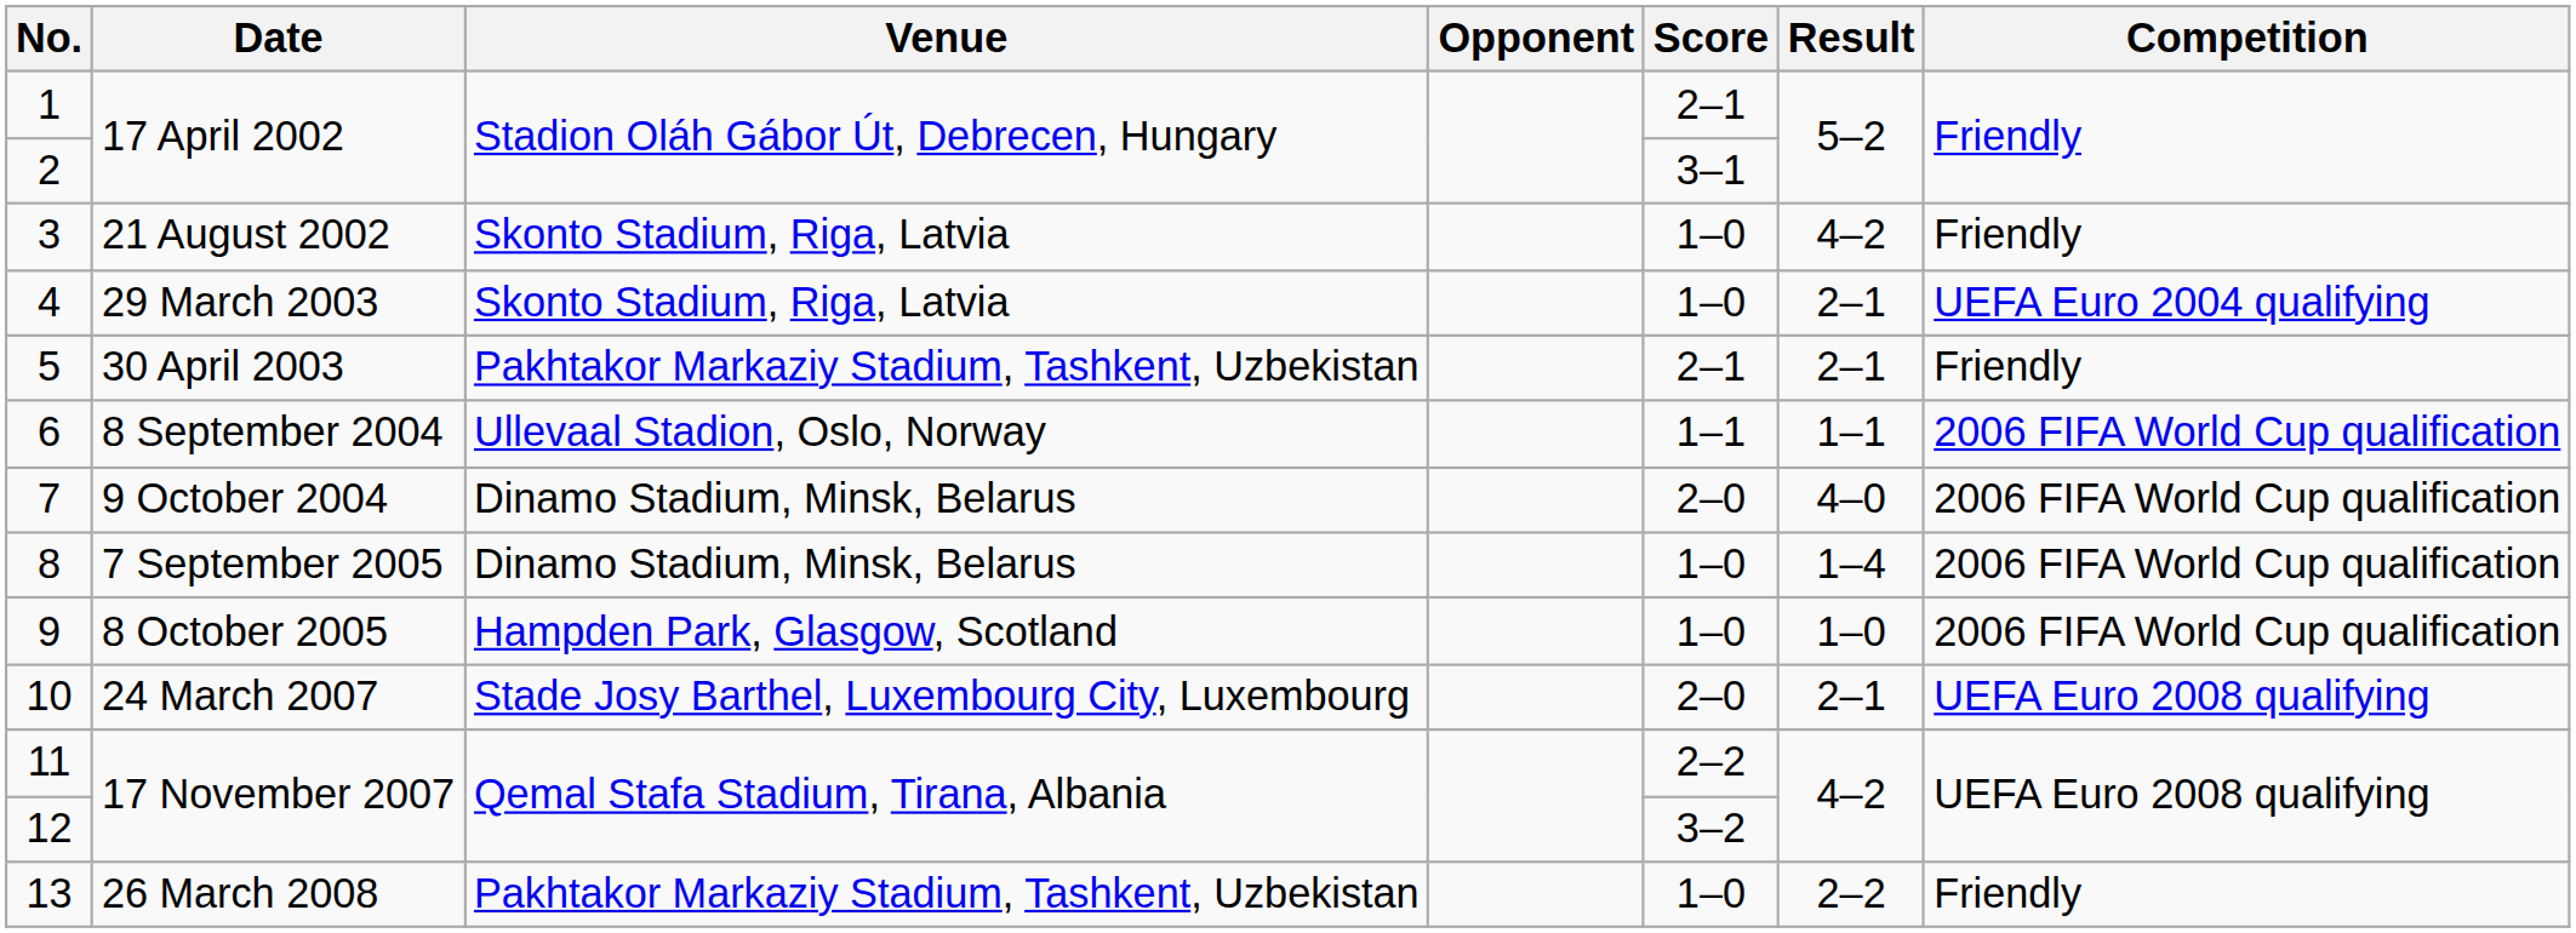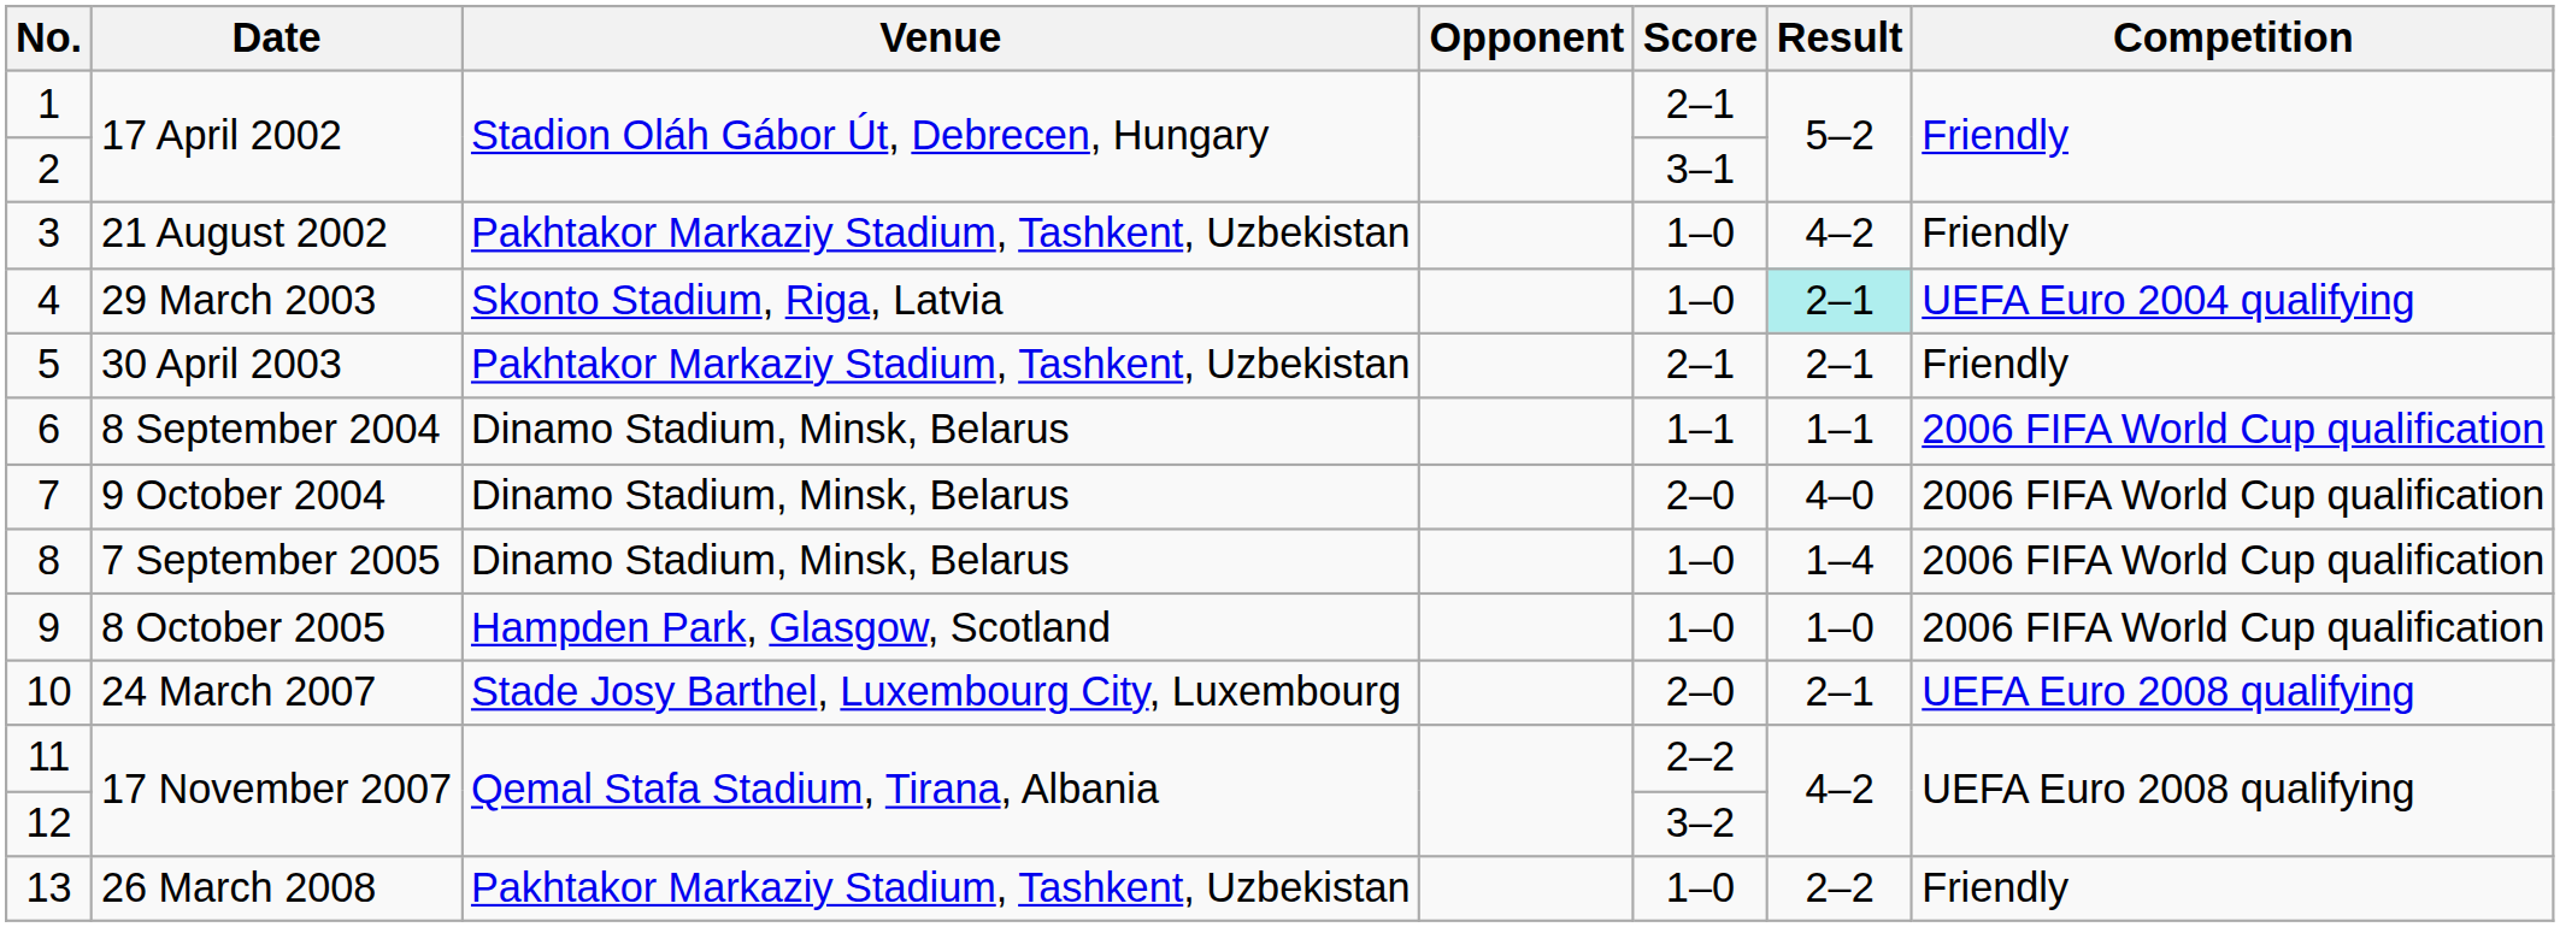3 | Venue: Skonto Stadium, Riga, Latvia -> Pakhtakor Markaziy Stadium, Tashkent, Uzbekistan
4 | Result: no background -> paleturquoise background
6 | Venue: Ullevaal Stadion, Oslo, Norway -> Dinamo Stadium, Minsk, Belarus
